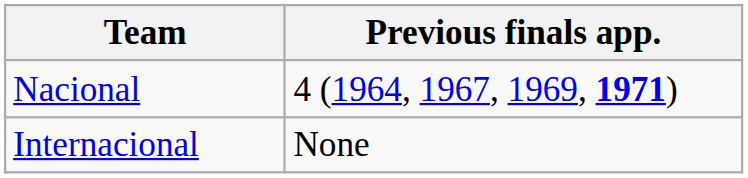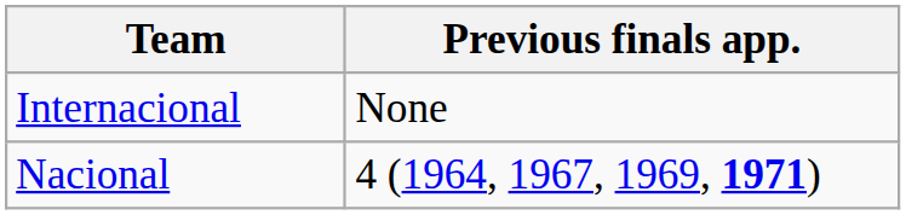rows swapped: Internacional <-> Nacional
